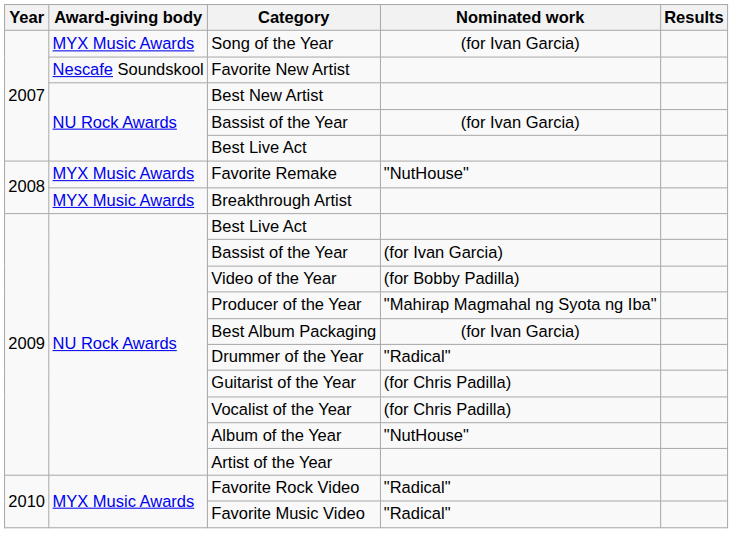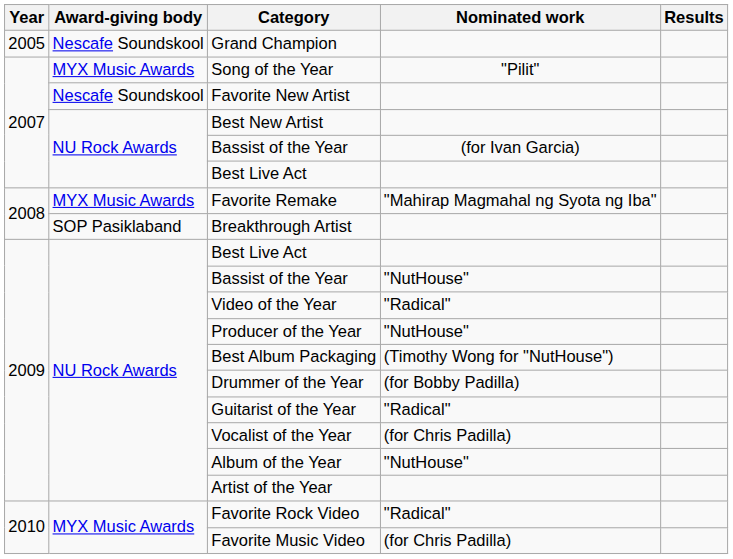+ row: 2005 | Nescafe Soundskool | Grand Champion
Song of the Year | Nominated work: (for Ivan Garcia) -> "Pilit"
Favorite Remake | Nominated work: "NutHouse" -> "Mahirap Magmahal ng Syota ng Iba"
Breakthrough Artist | Award-giving body: MYX Music Awards -> SOP Pasiklaband
2009 / Bassist of the Year | Nominated work: (for Ivan Garcia) -> "NutHouse"
Video of the Year | Nominated work: (for Bobby Padilla) -> "Radical"
Producer of the Year | Nominated work: "Mahirap Magmahal ng Syota ng Iba" -> "NutHouse"
Best Album Packaging | Nominated work: (for Ivan Garcia) -> (Timothy Wong for "NutHouse")
Drummer of the Year | Nominated work: "Radical" -> (for Bobby Padilla)
Guitarist of the Year | Nominated work: (for Chris Padilla) -> "Radical"
Favorite Music Video | Nominated work: "Radical" -> (for Chris Padilla)
